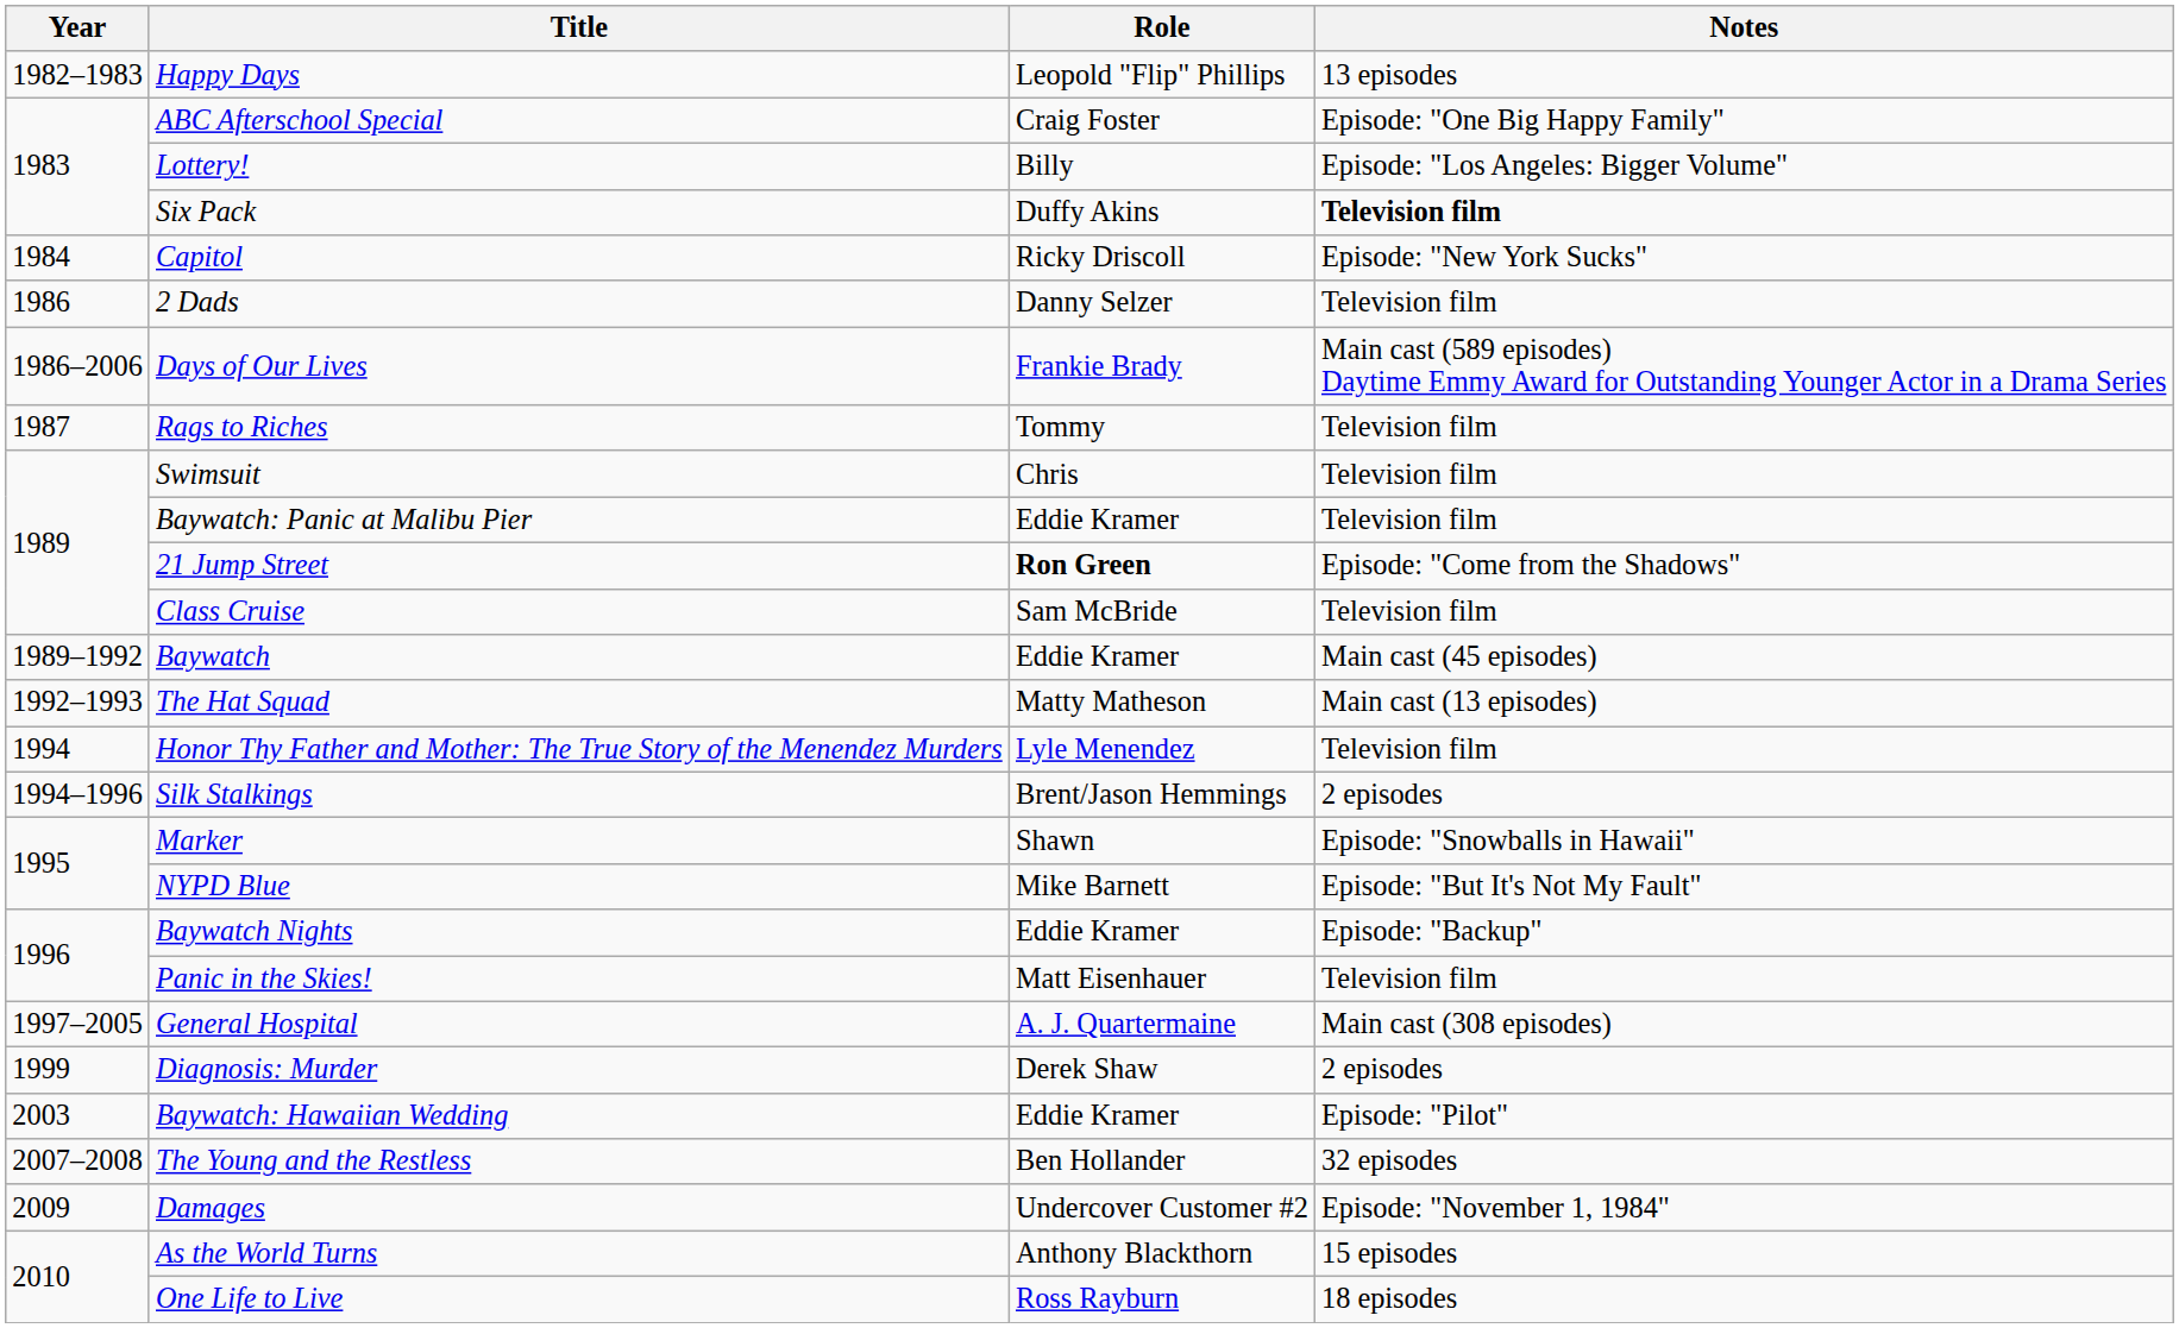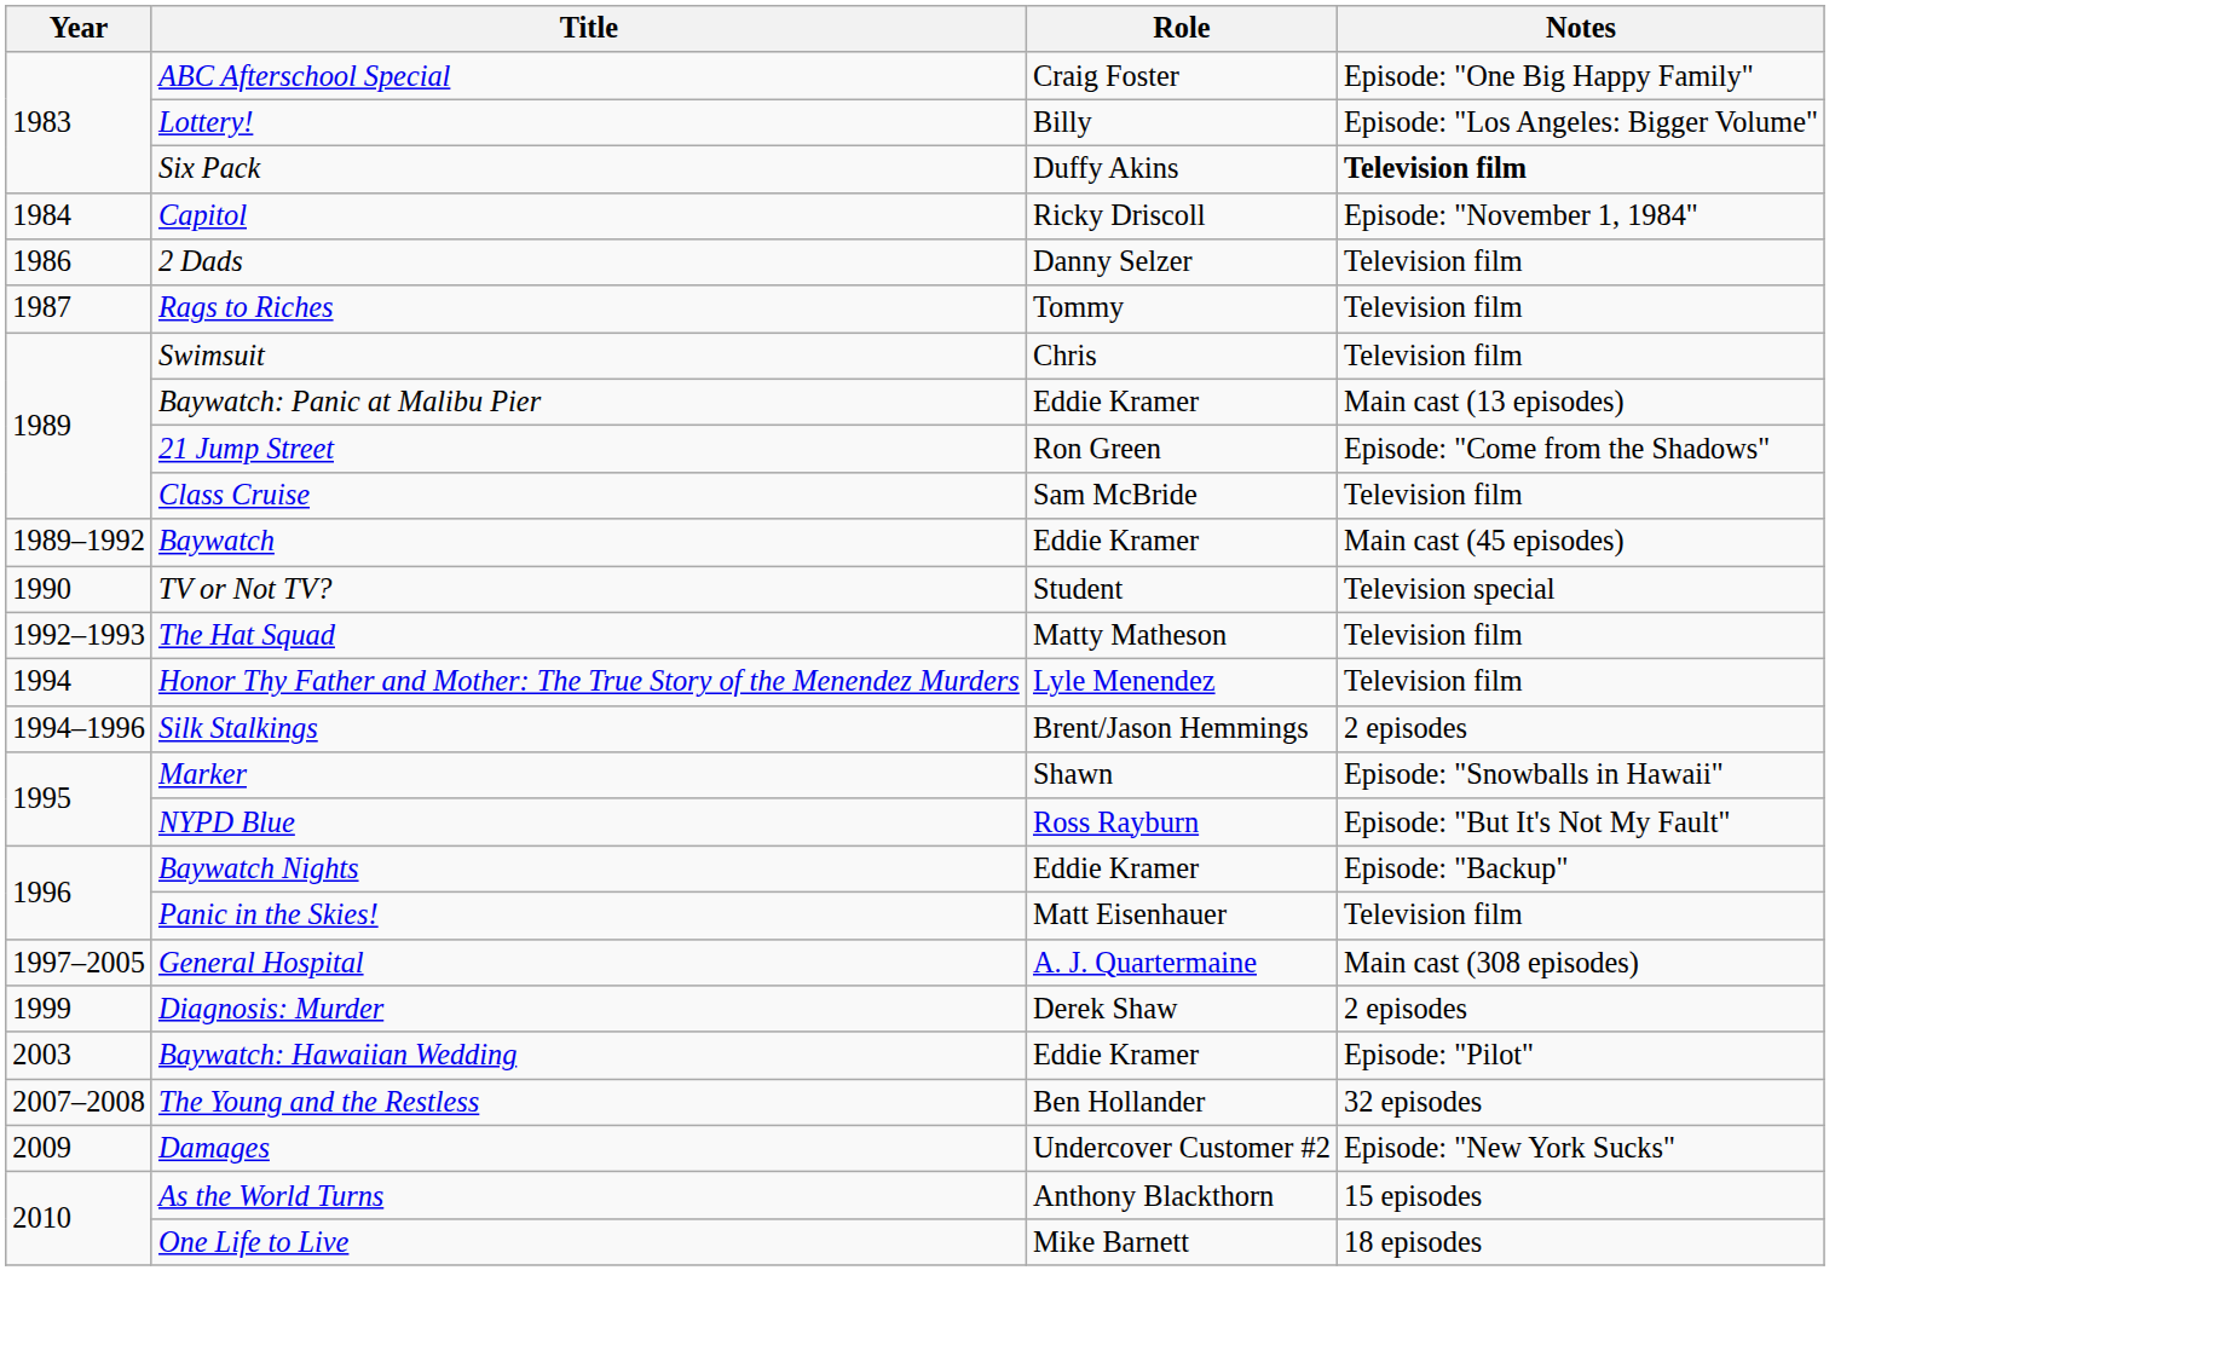- row: 1982–1983 | Happy Days | Leopold "Flip" Phillips | 13 episodes
Capitol | Notes: Episode: "New York Sucks" -> Episode: "November 1, 1984"
- row: 1986–2006 | Days of Our Lives | Frankie Brady | Main cast (589 episodes) Daytime Emmy Award for Outstanding Younger Actor in a Drama Series
Baywatch: Panic at Malibu Pier | Notes: Television film -> Main cast (13 episodes)
21 Jump Street | Role: bold -> normal
+ row: 1990 | TV or Not TV? | Student | Television special
The Hat Squad | Notes: Main cast (13 episodes) -> Television film
NYPD Blue | Role: Mike Barnett -> Ross Rayburn
Damages | Notes: Episode: "November 1, 1984" -> Episode: "New York Sucks"
One Life to Live | Role: Ross Rayburn -> Mike Barnett
